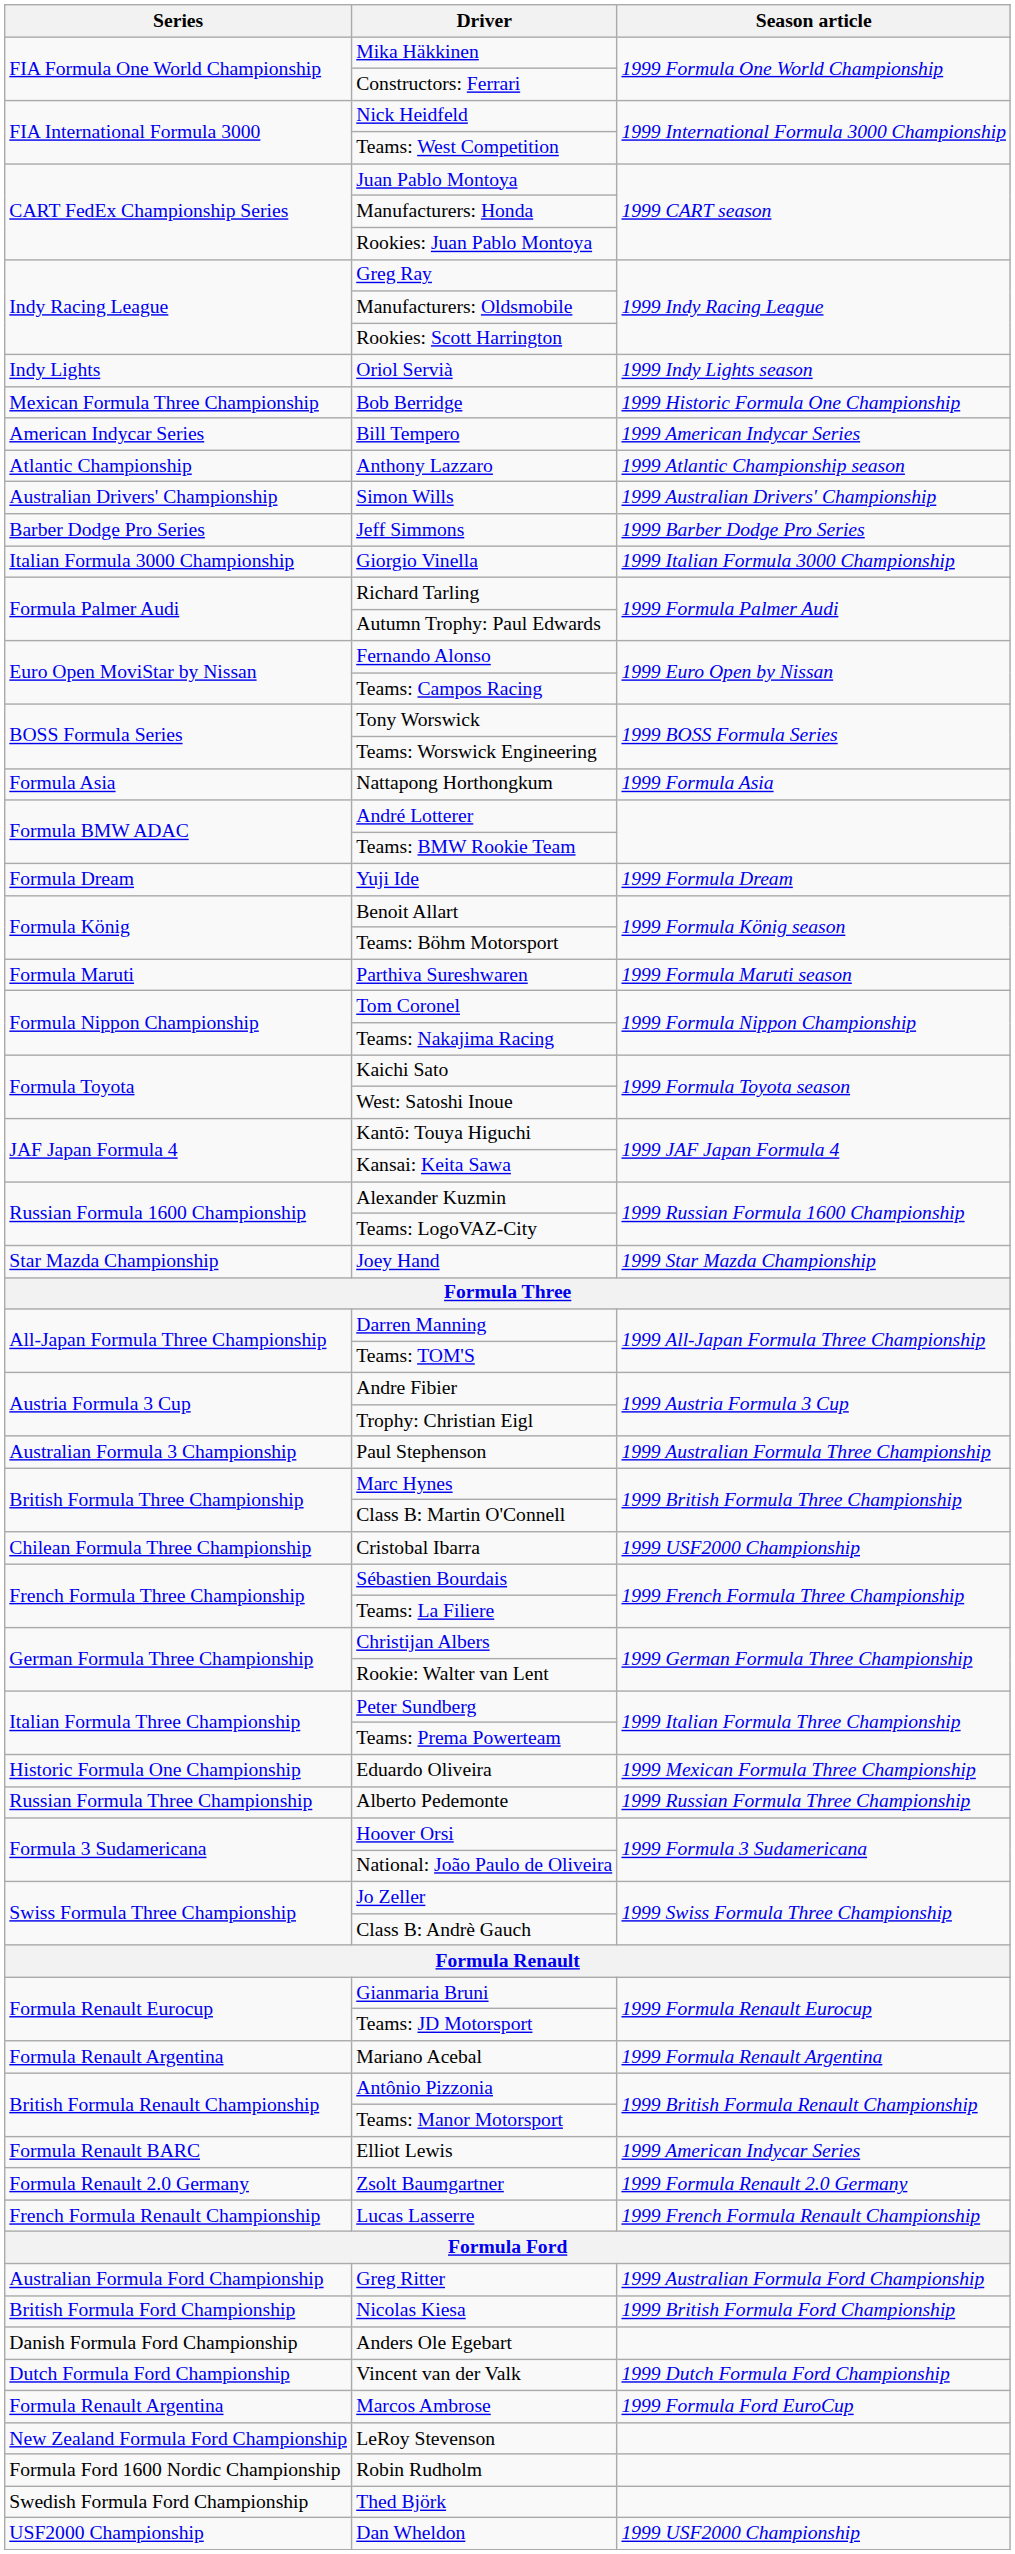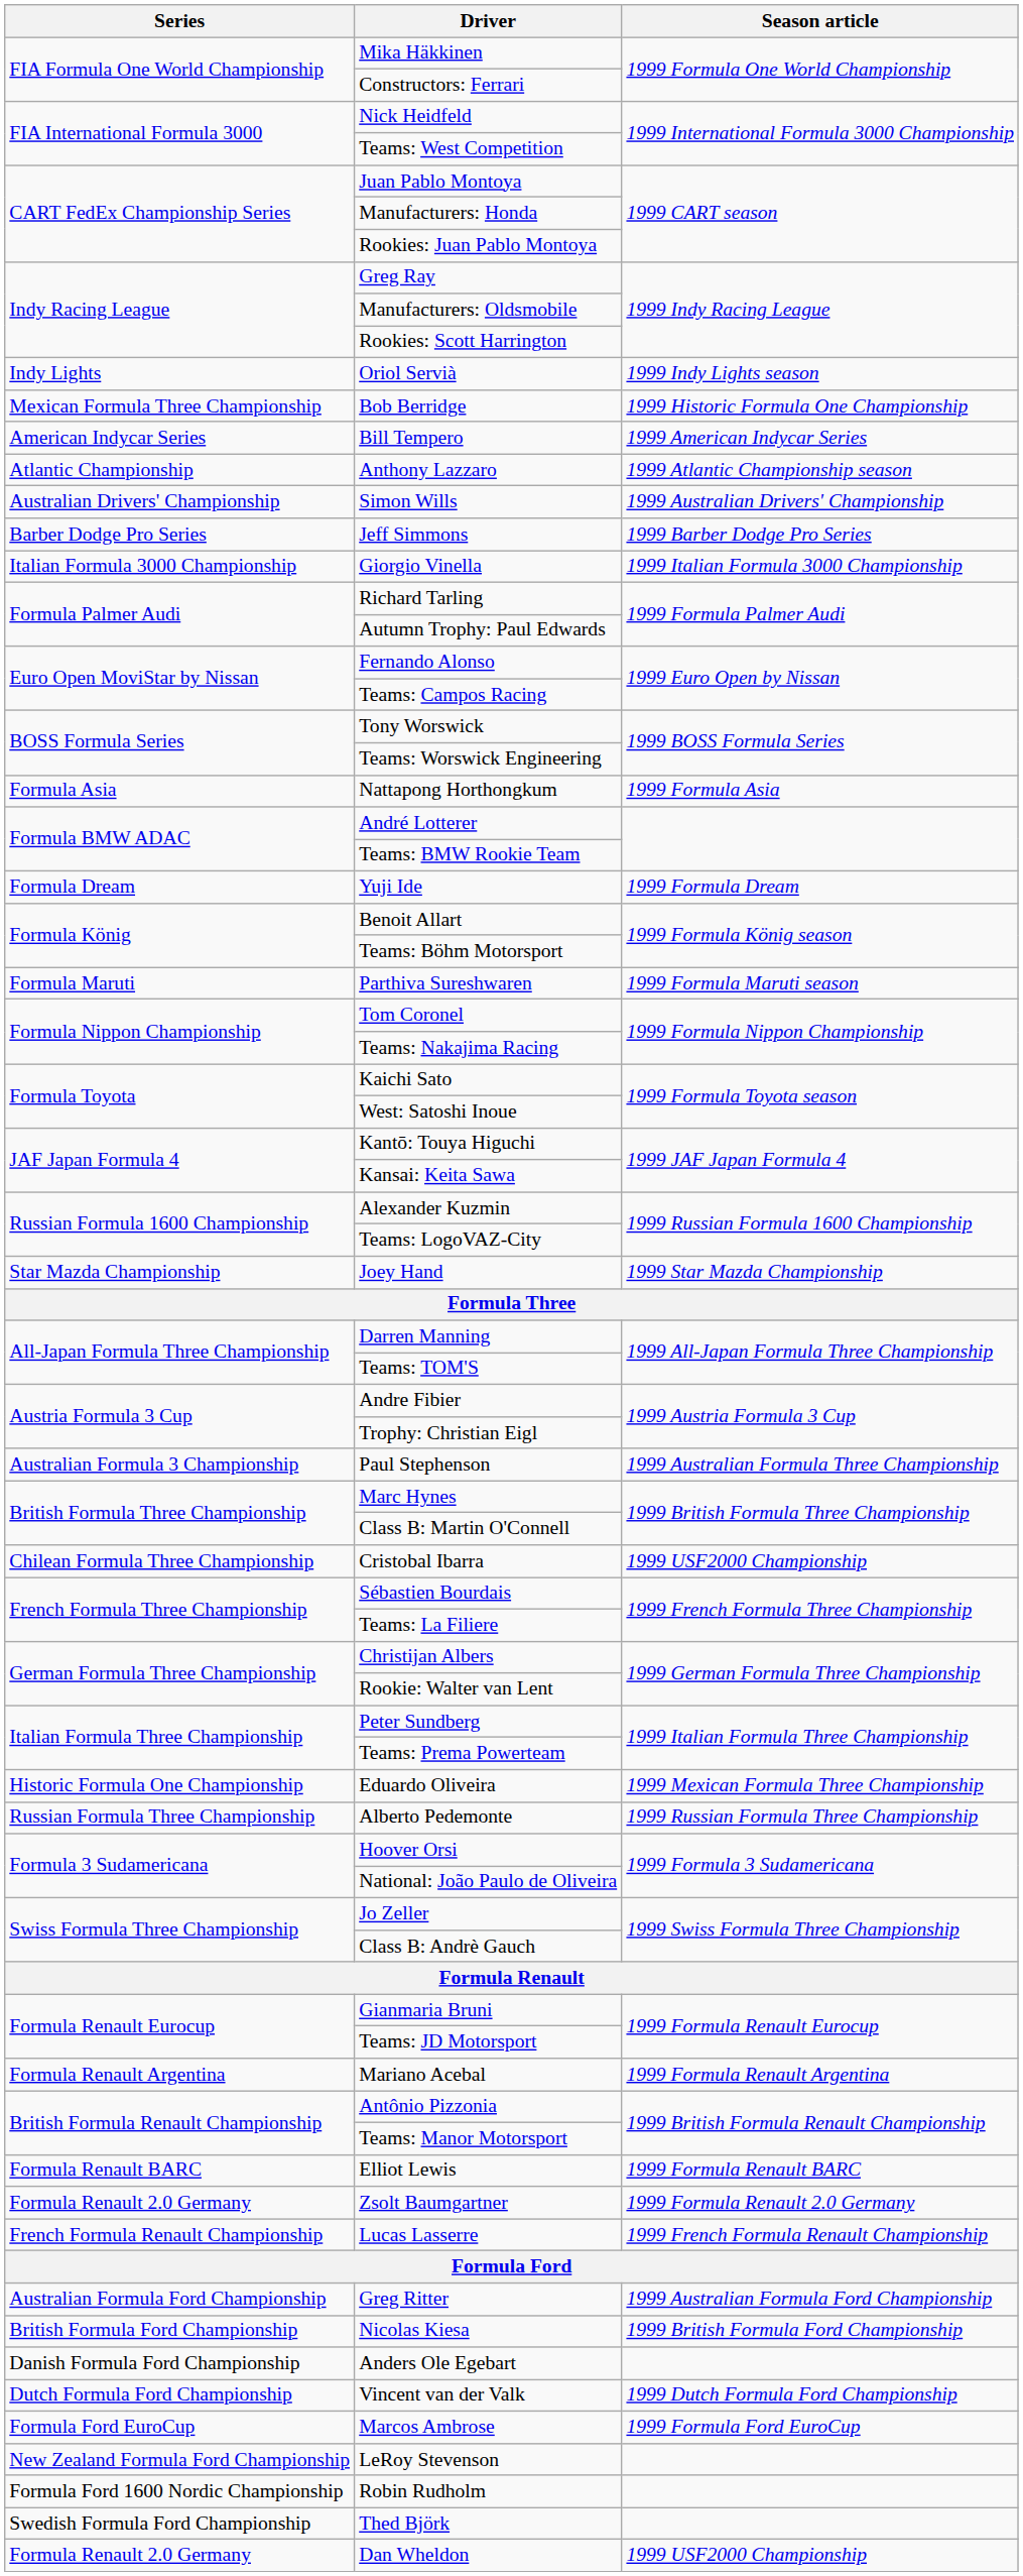Elliot Lewis | Season article: 1999 American Indycar Series -> 1999 Formula Renault BARC
Marcos Ambrose | Series: Formula Renault Argentina -> Formula Ford EuroCup
Dan Wheldon | Series: USF2000 Championship -> Formula Renault 2.0 Germany
